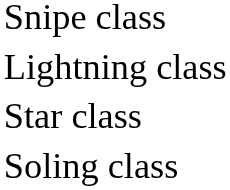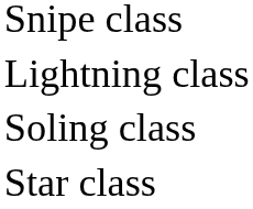rows swapped: Soling class <-> Star class
